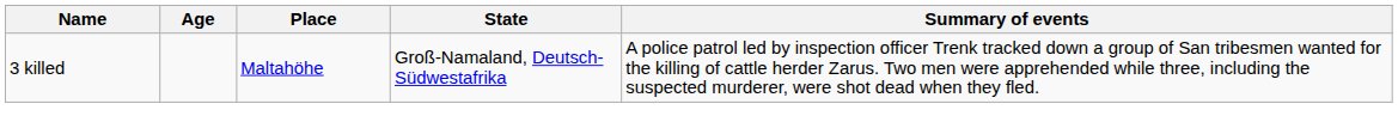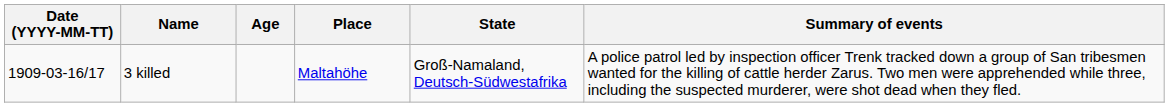+ column: Date (YYYY-MM-TT) | 1909-03-16/17
